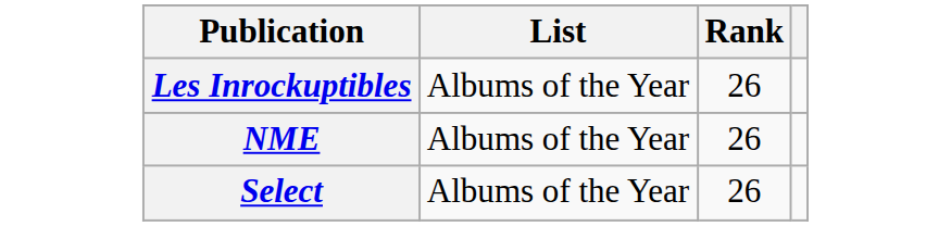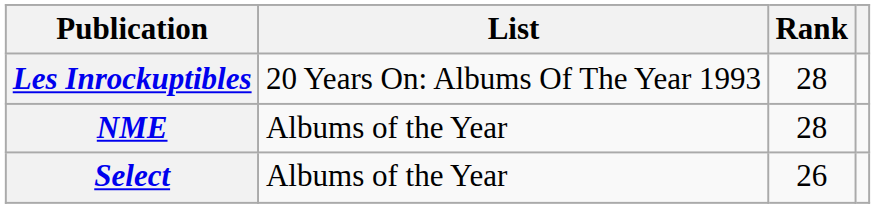Les Inrockuptibles | List: Albums of the Year -> 20 Years On: Albums Of The Year 1993
Les Inrockuptibles | Rank: 26 -> 28
NME | Rank: 26 -> 28
